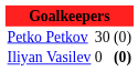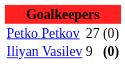Petko Petkov | column 2: 30 -> 27
Iliyan Vasilev | column 2: 0 -> 9
